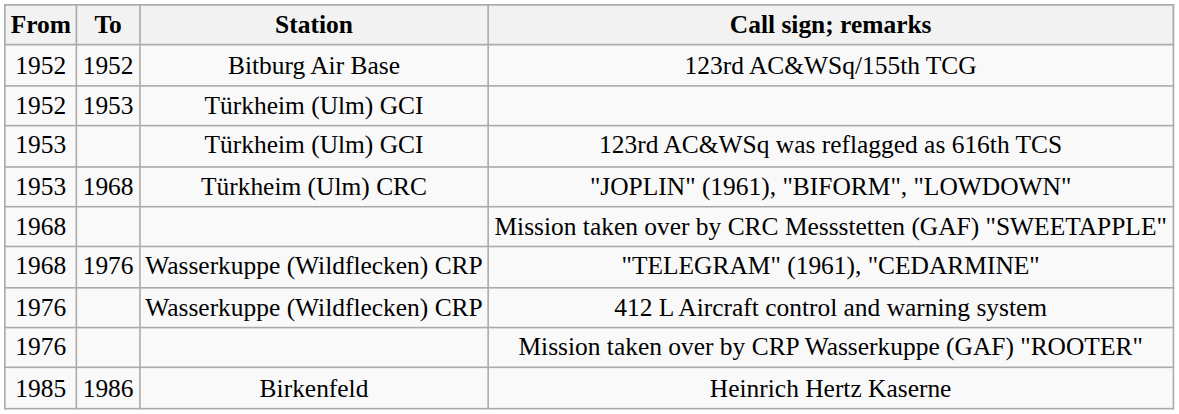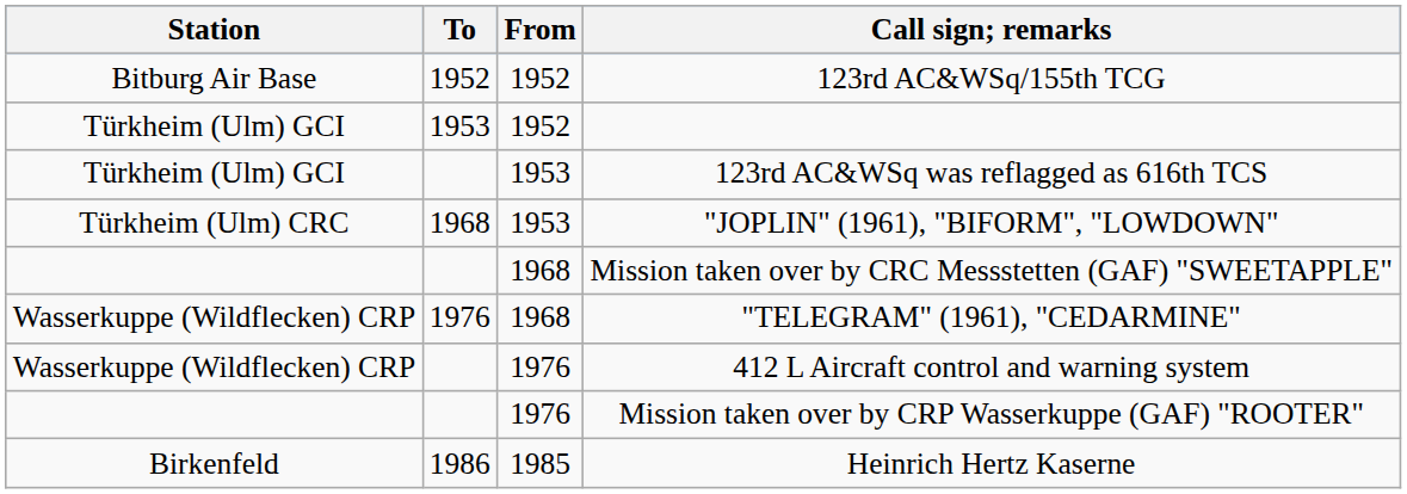columns swapped: From <-> Station
